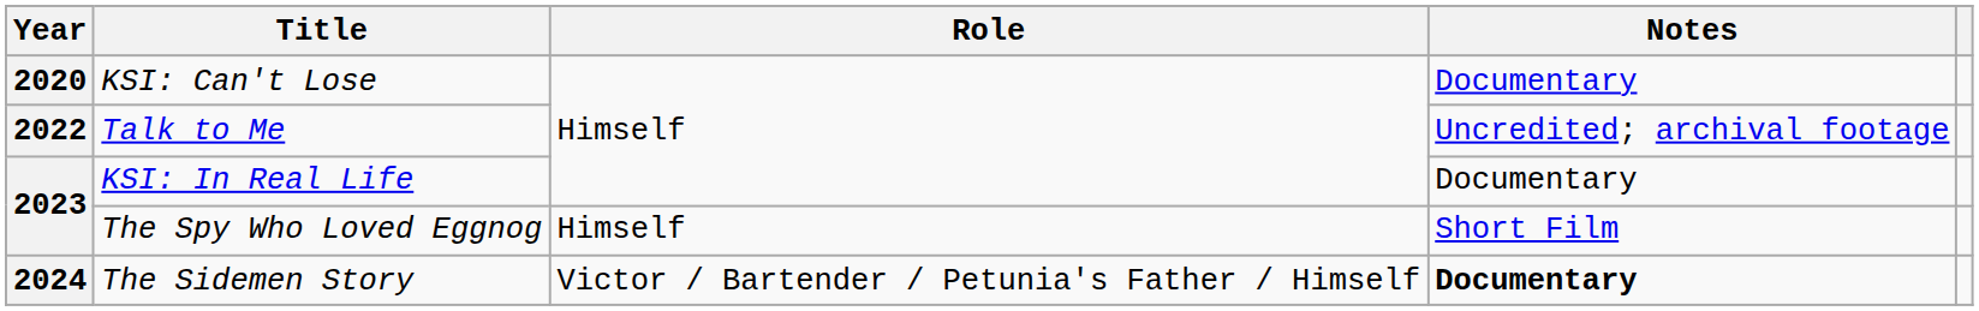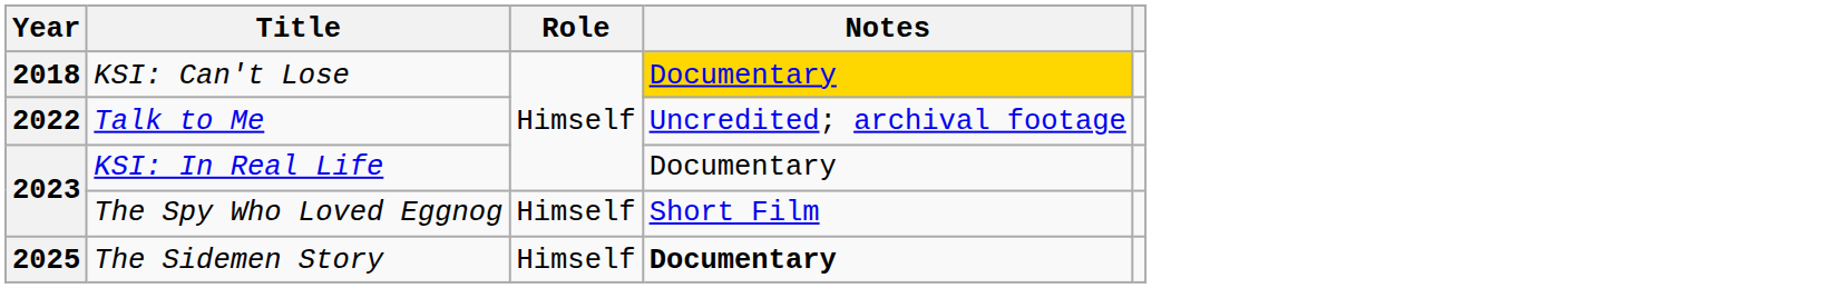KSI: Can't Lose | Year: 2020 -> 2018
KSI: Can't Lose | Notes: no background -> gold background
The Sidemen Story | Year: 2024 -> 2025
The Sidemen Story | Role: Victor / Bartender / Petunia's Father / Himself -> Himself
